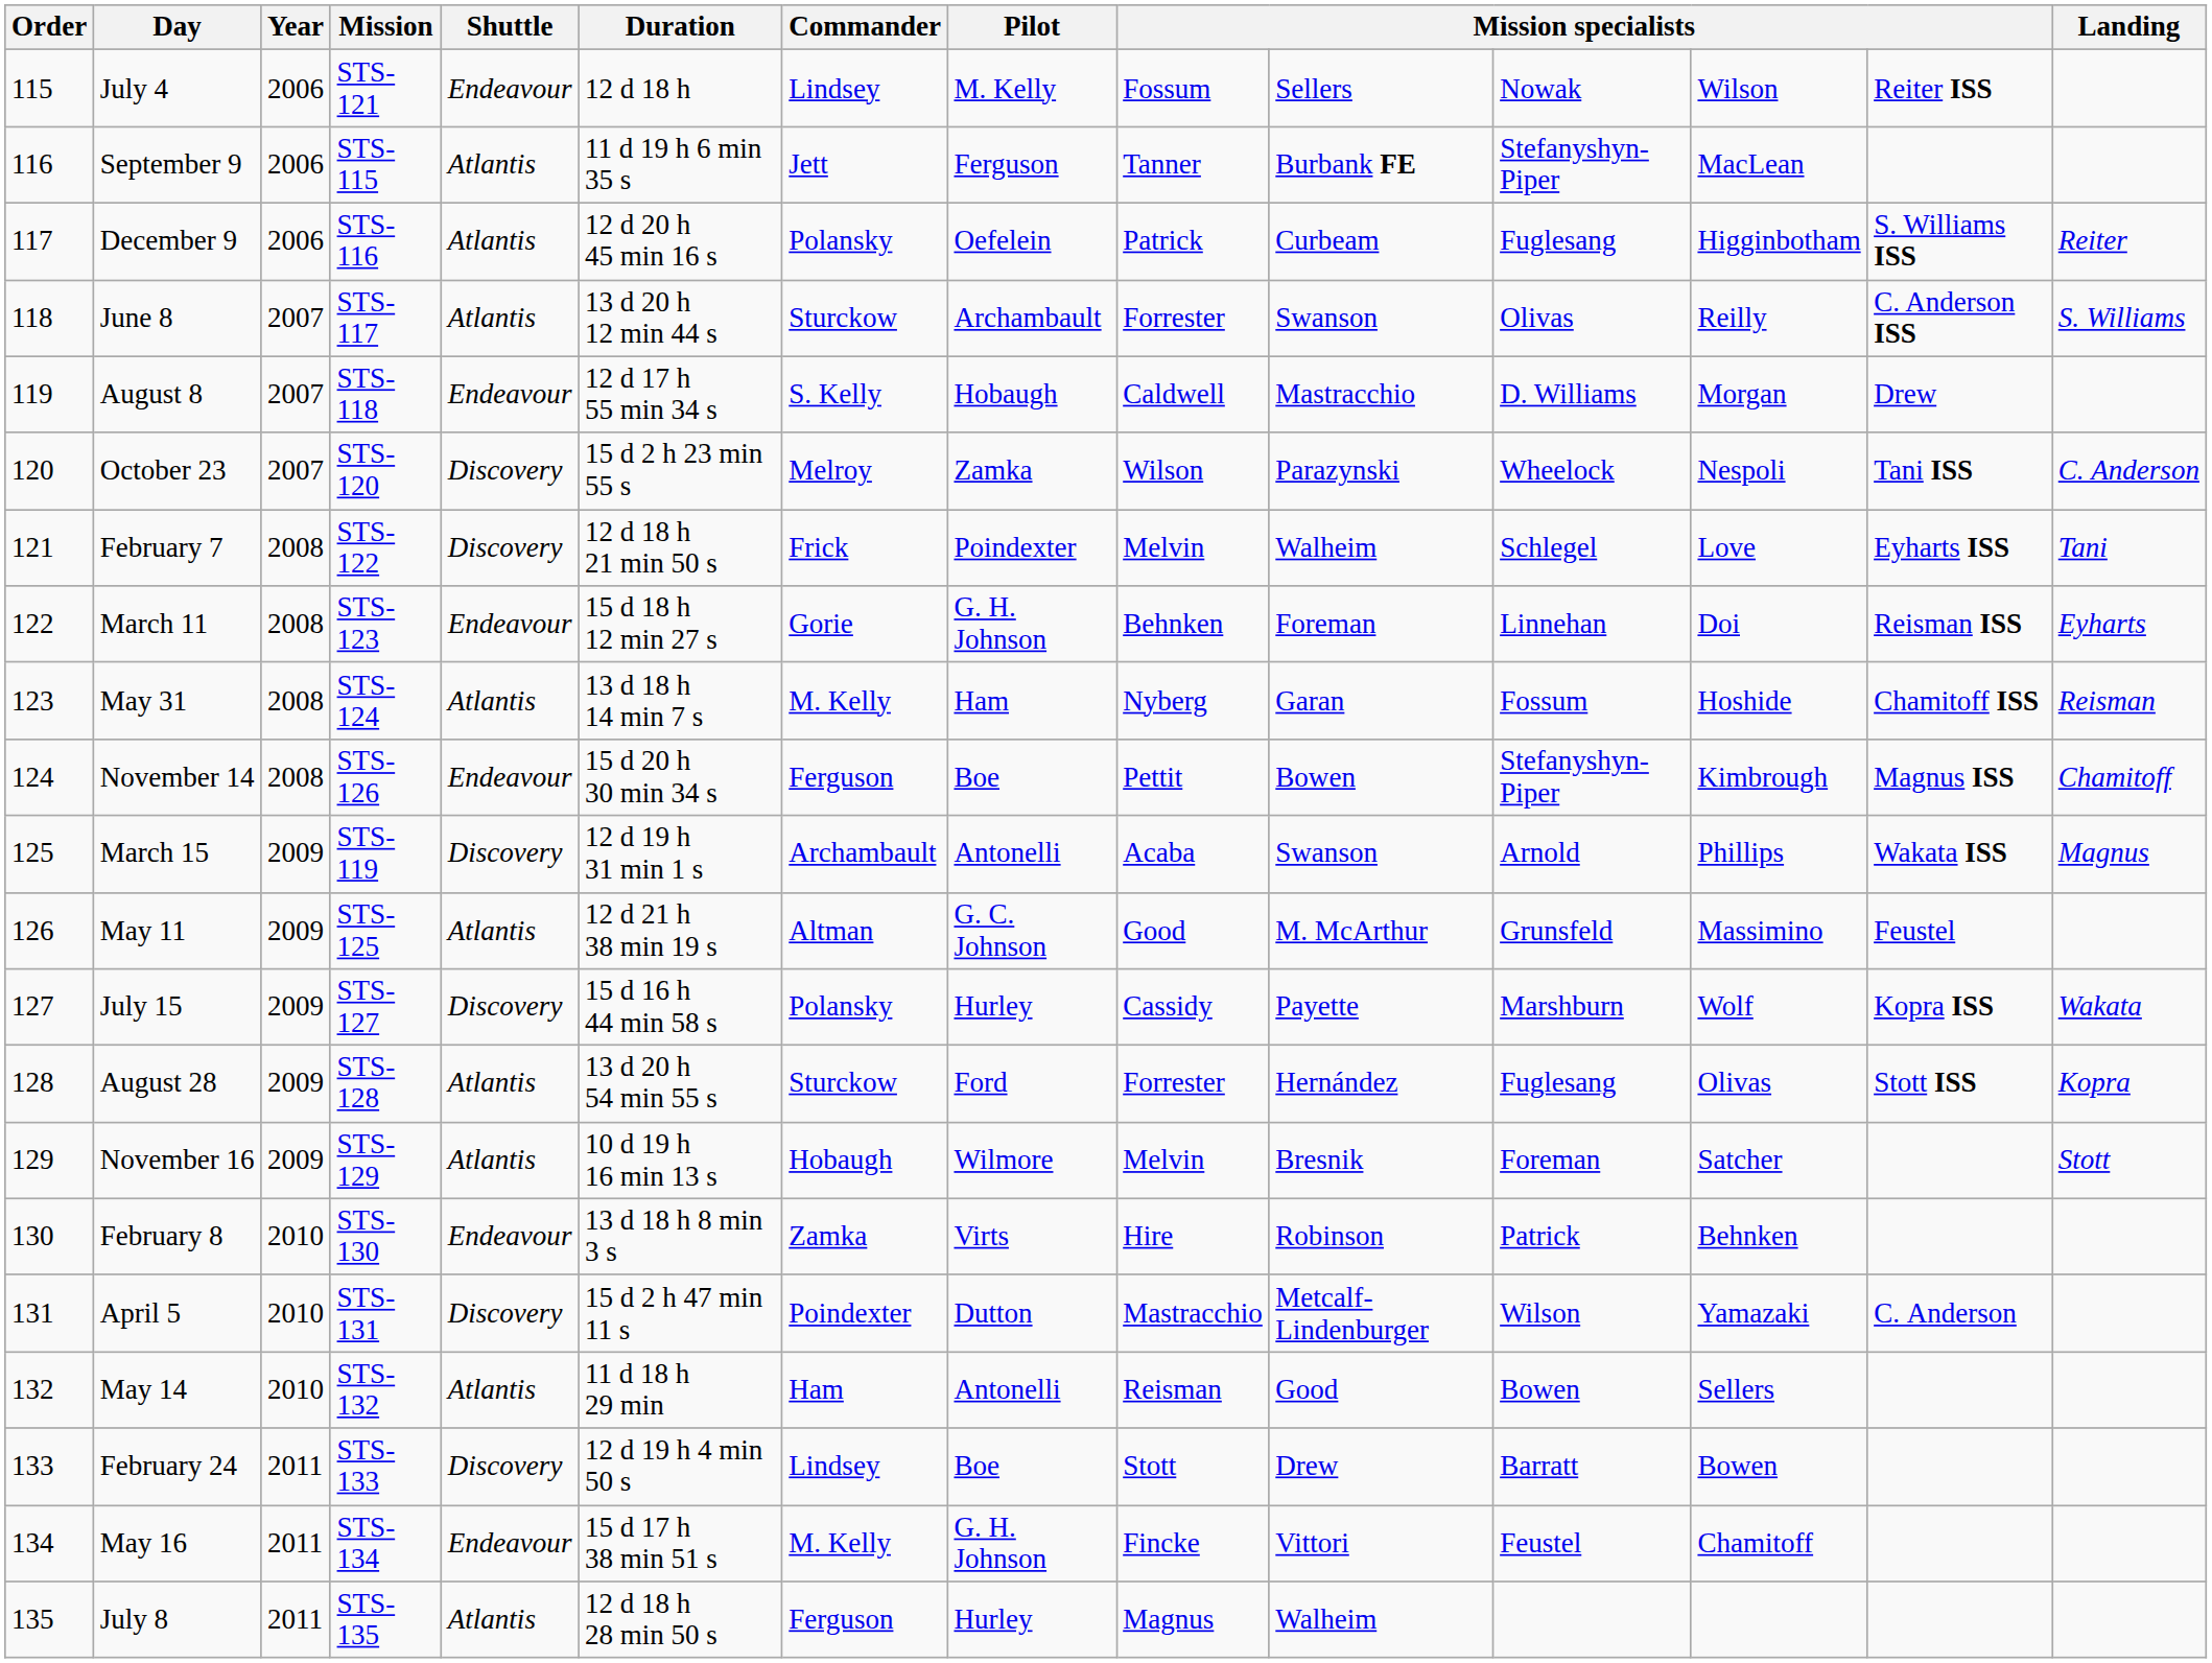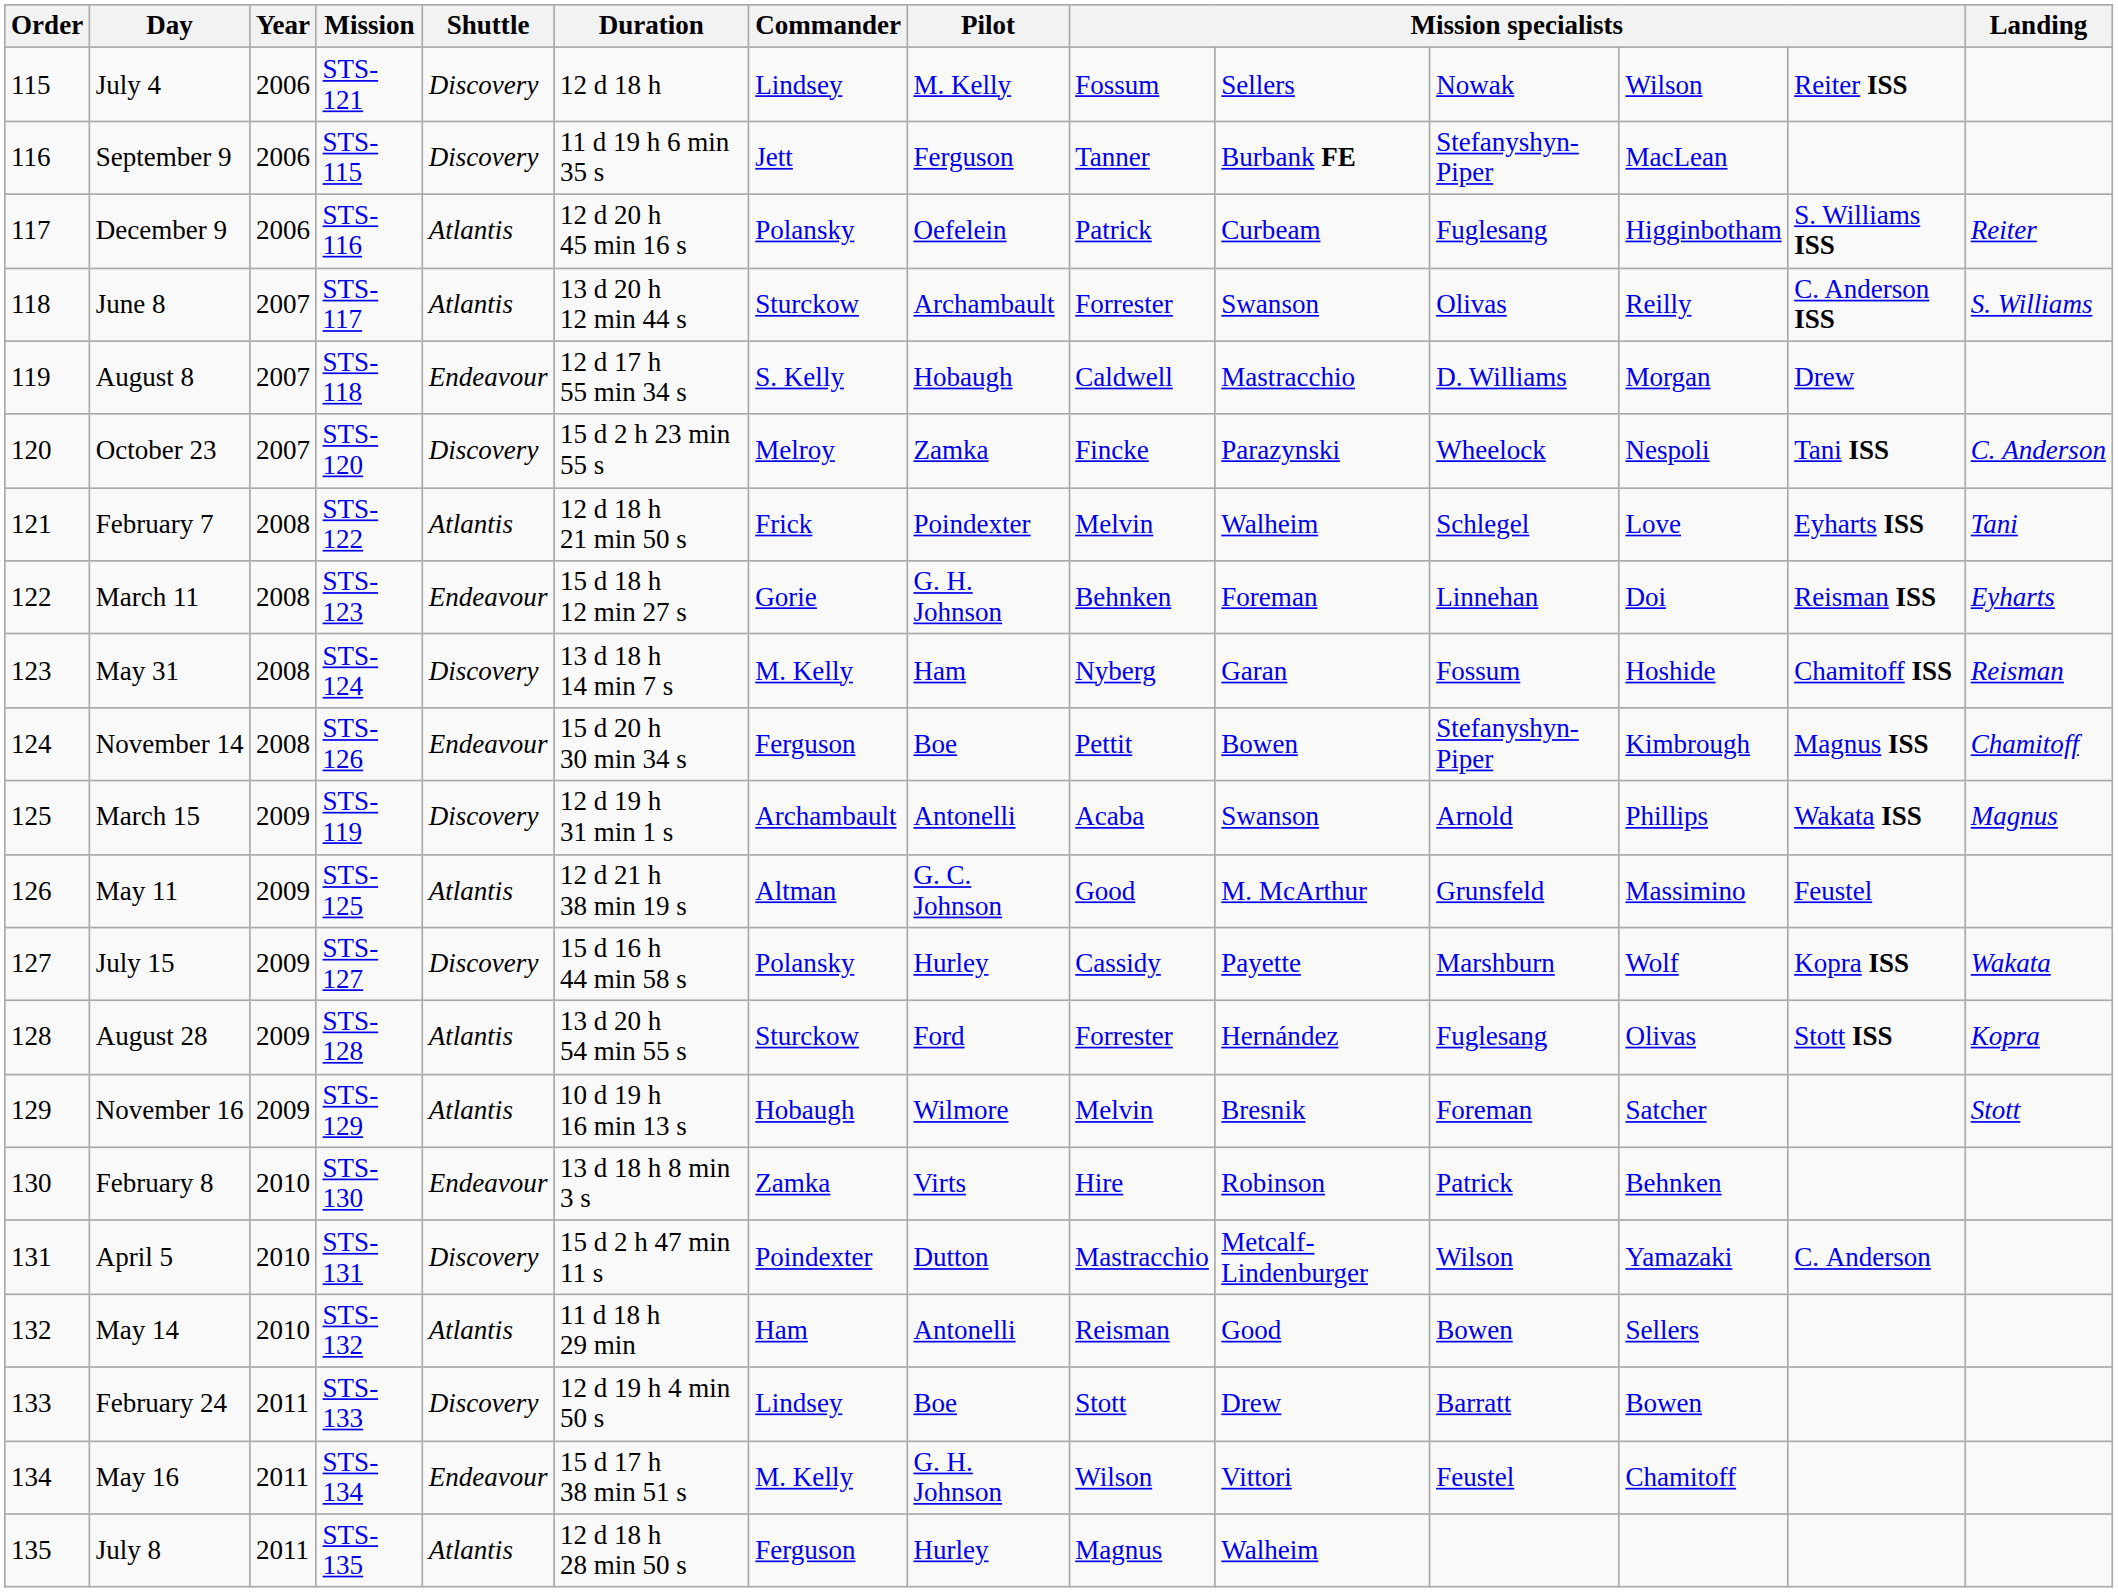July 4 | Shuttle: Endeavour -> Discovery
September 9 | Shuttle: Atlantis -> Discovery
October 23 | column 9: Wilson -> Fincke
February 7 | Shuttle: Discovery -> Atlantis
May 31 | Shuttle: Atlantis -> Discovery
May 16 | column 9: Fincke -> Wilson
